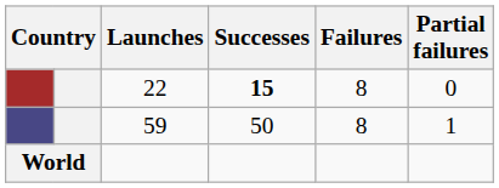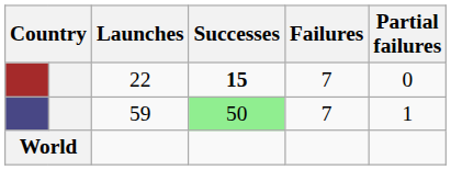22 | Failures: 8 -> 7
59 | Successes: no background -> lightgreen background
59 | Failures: 8 -> 7
